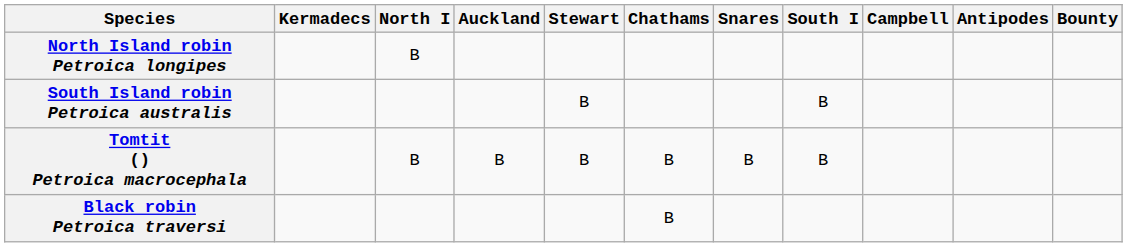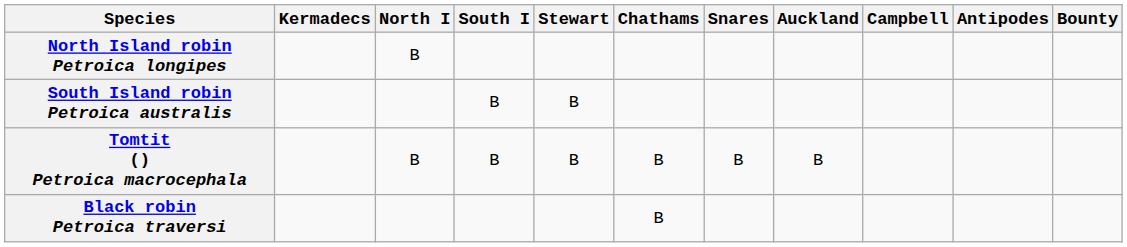columns swapped: South I <-> Auckland
